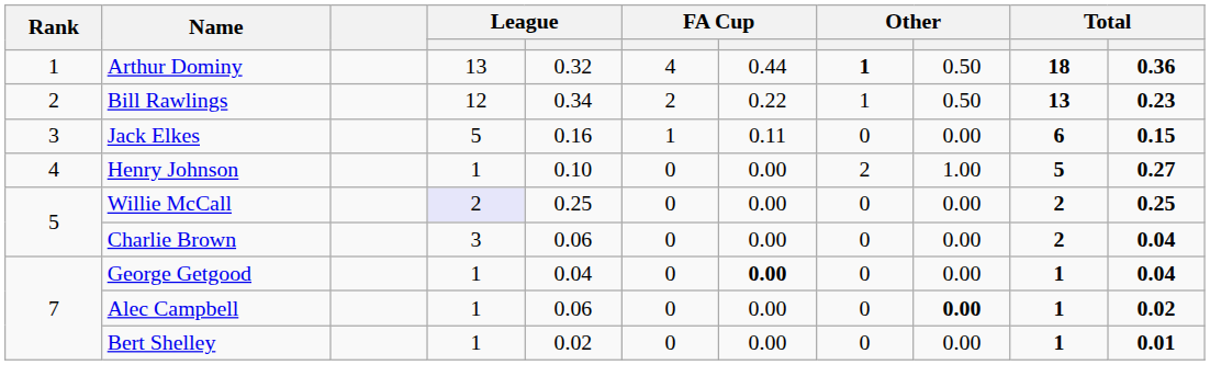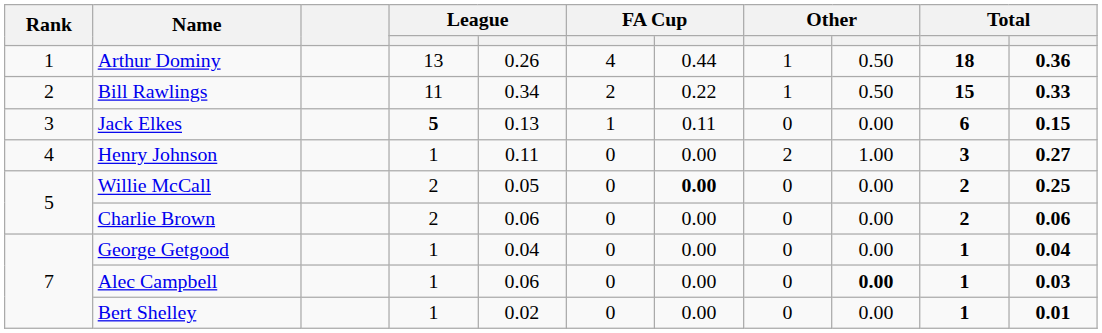Arthur Dominy | column 5: 0.32 -> 0.26
Arthur Dominy | column 8: bold -> normal
Bill Rawlings | column 4: 12 -> 11
Bill Rawlings | column 10: 13 -> 15
Bill Rawlings | column 11: 0.23 -> 0.33
Jack Elkes | column 4: normal -> bold
Jack Elkes | column 5: 0.16 -> 0.13
Henry Johnson | column 5: 0.10 -> 0.11
Henry Johnson | column 10: 5 -> 3
Willie McCall | column 4: lavender background -> no background
Willie McCall | column 5: 0.25 -> 0.05
Willie McCall | column 7: normal -> bold
Charlie Brown | column 4: 3 -> 2
Charlie Brown | column 11: 0.04 -> 0.06
George Getgood | column 7: bold -> normal
Alec Campbell | column 11: 0.02 -> 0.03
